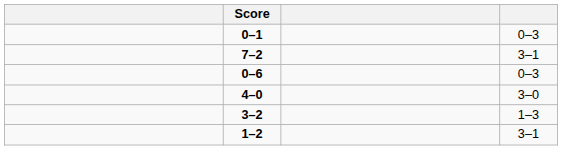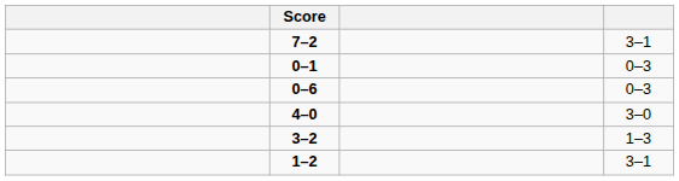rows swapped: 0–1 <-> 7–2
